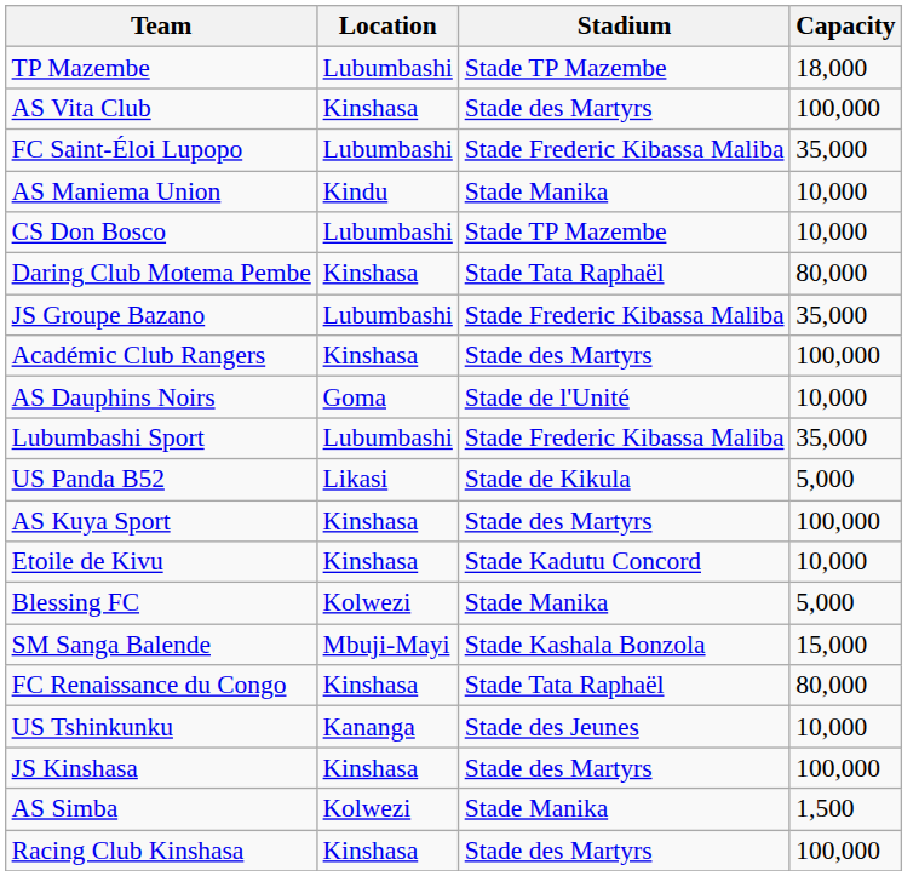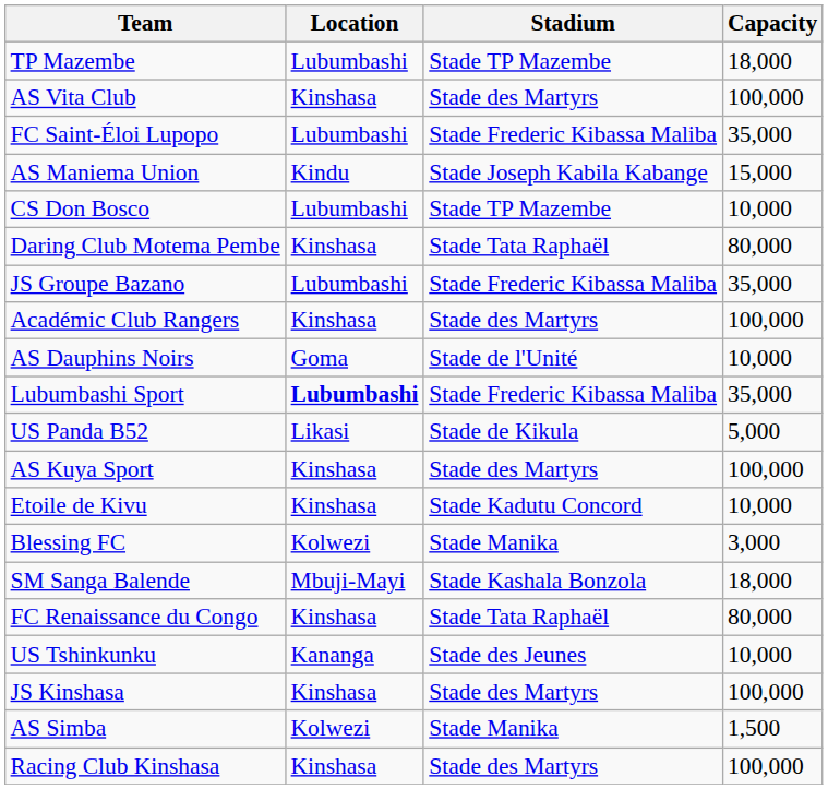AS Maniema Union | Stadium: Stade Manika -> Stade Joseph Kabila Kabange
AS Maniema Union | Capacity: 10,000 -> 15,000
Lubumbashi Sport | Location: normal -> bold
Blessing FC | Capacity: 5,000 -> 3,000
SM Sanga Balende | Capacity: 15,000 -> 18,000
